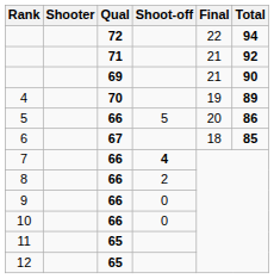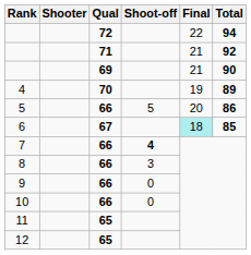6 | Final: no background -> paleturquoise background
8 | Shoot-off: 2 -> 3
